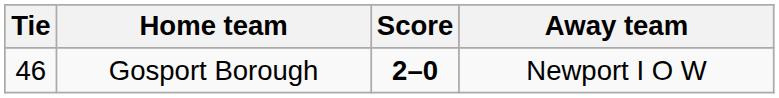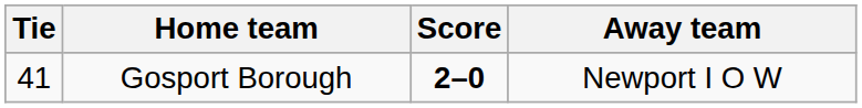Gosport Borough | Tie: 46 -> 41
